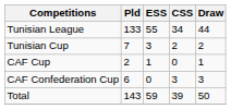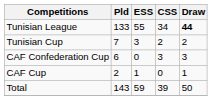Tunisian League | Draw: normal -> bold
rows swapped: CAF Confederation Cup <-> CAF Cup
